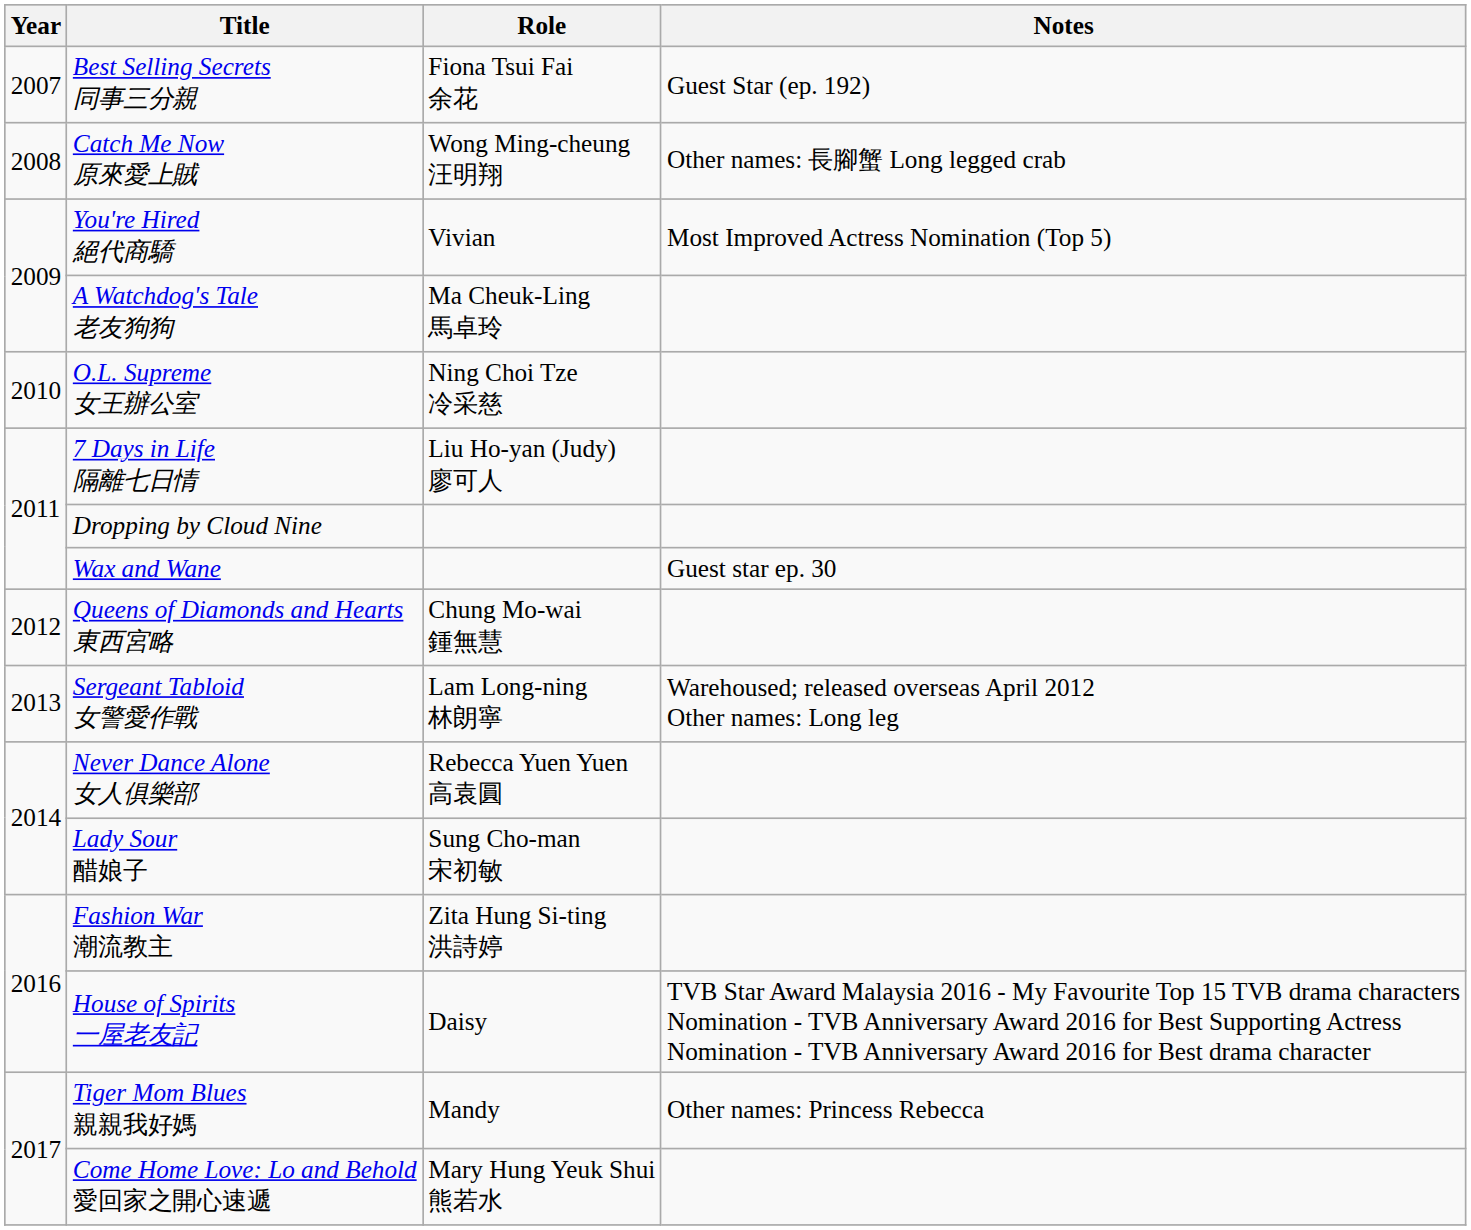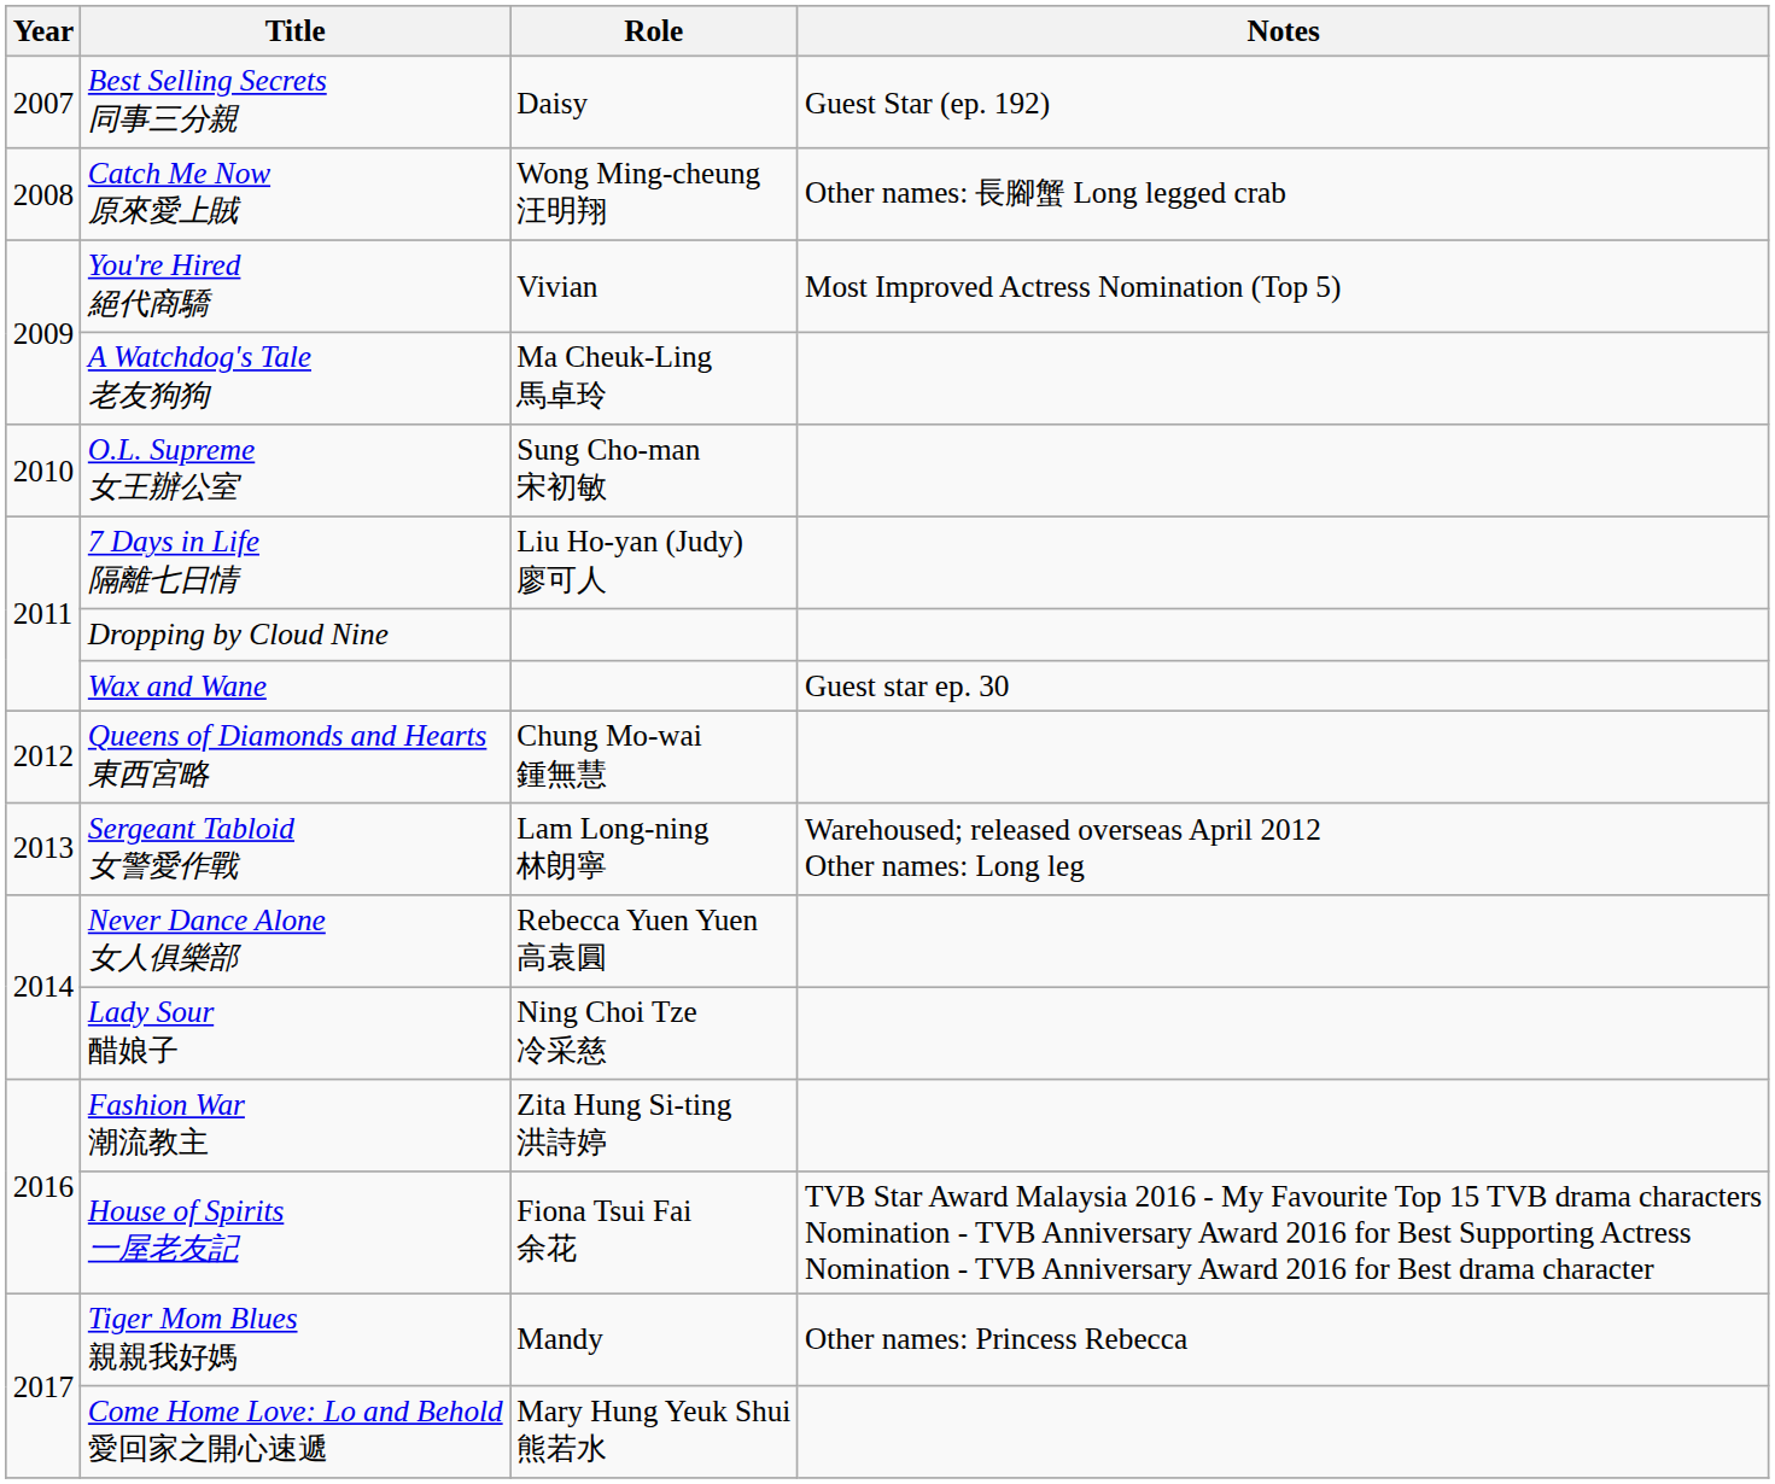Best Selling Secrets 同事三分親 | Role: Fiona Tsui Fai 余花 -> Daisy
O.L. Supreme 女王辦公室 | Role: Ning Choi Tze 冷采慈 -> Sung Cho-man 宋初敏
Lady Sour 醋娘子 | Role: Sung Cho-man 宋初敏 -> Ning Choi Tze 冷采慈
House of Spirits 一屋老友記 | Role: Daisy -> Fiona Tsui Fai 余花
